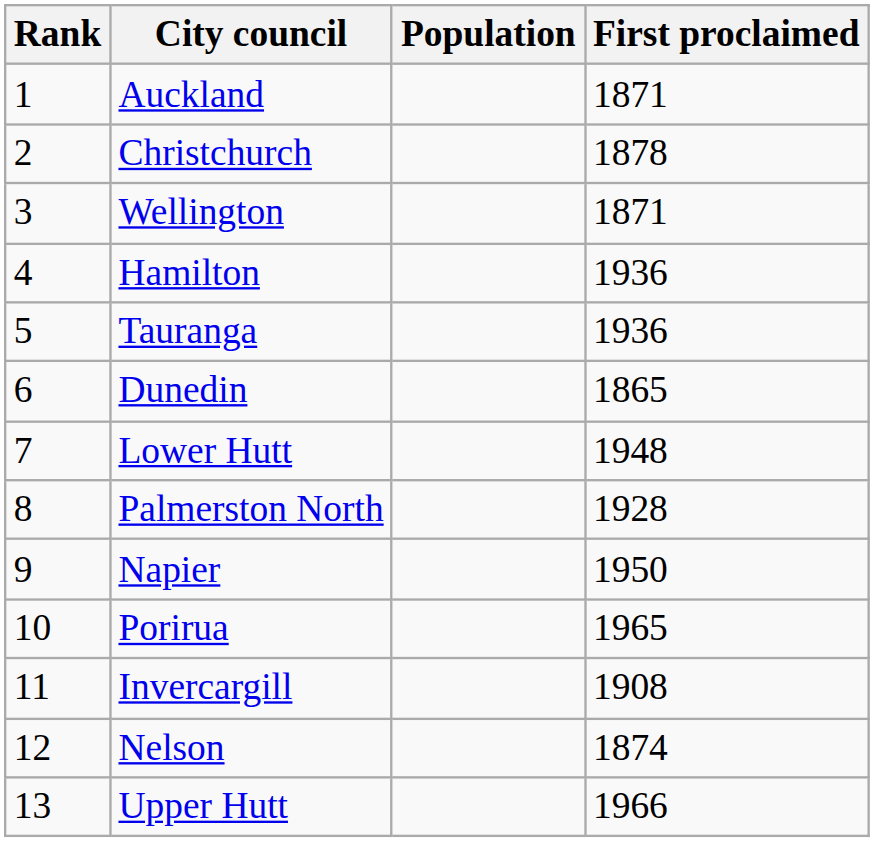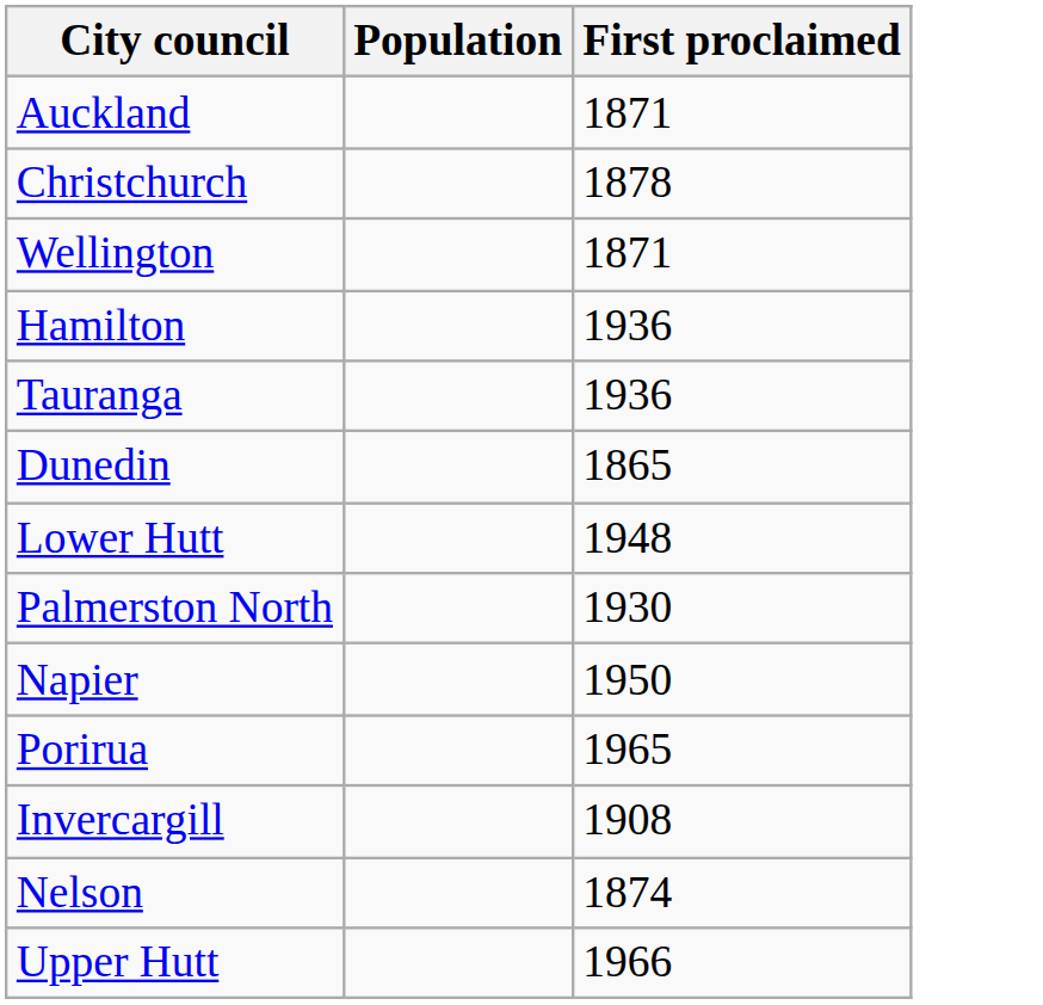- column: Rank | 1 | 2 | 3 | 4 | 5 | 6 | 7 | 8 | 9 | 10 | 11 | 12 | 13
Palmerston North | First proclaimed: 1928 -> 1930
